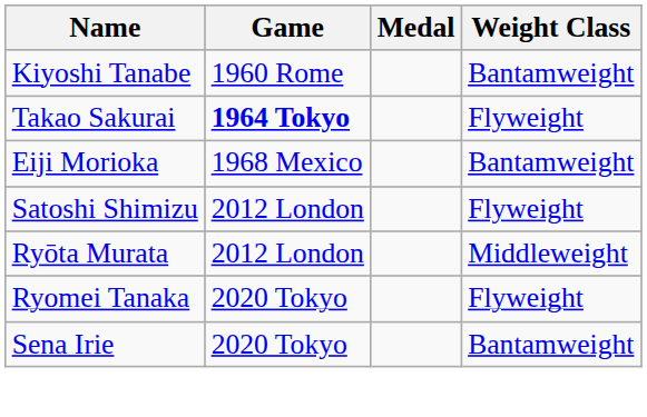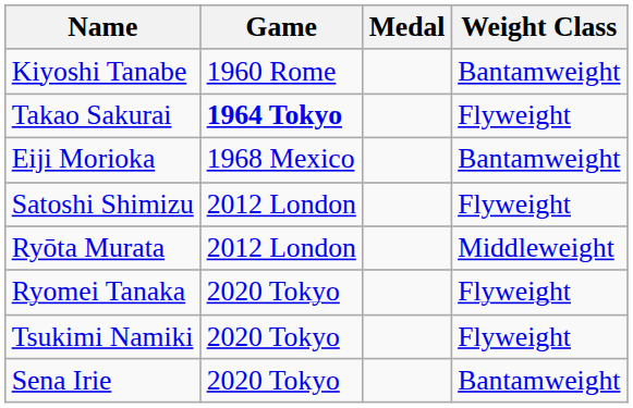+ row: Tsukimi Namiki | 2020 Tokyo | Flyweight
